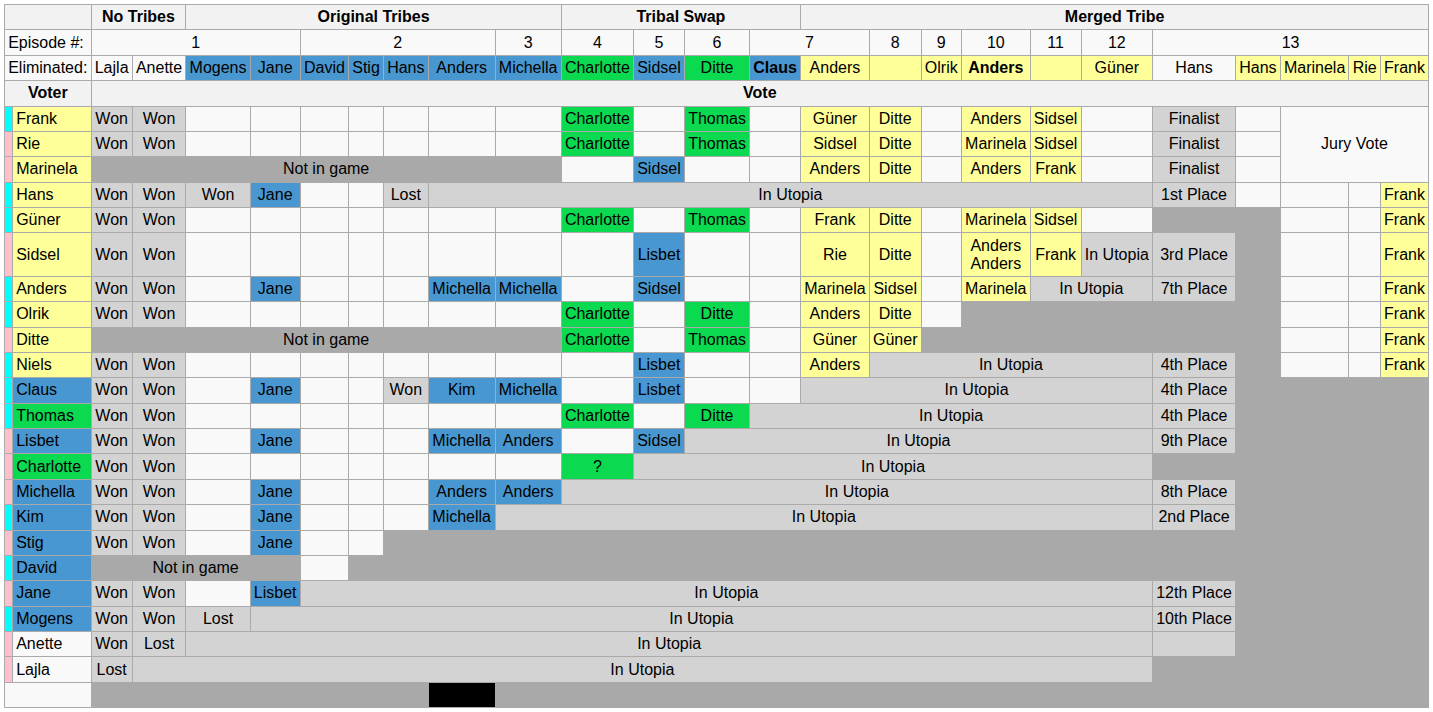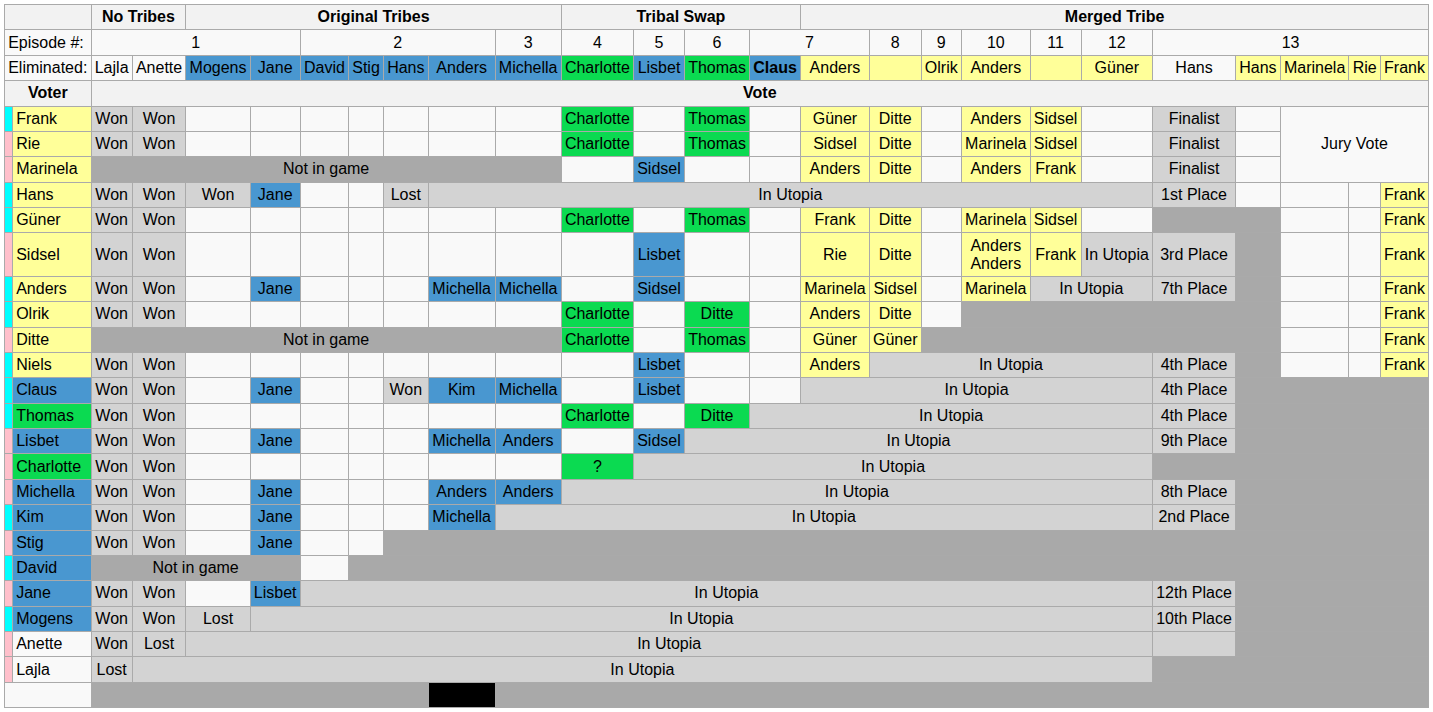Eliminated: | column 13: Sidsel -> Lisbet
Eliminated: | column 14: Ditte -> Thomas
Eliminated: | column 19: bold -> normal
